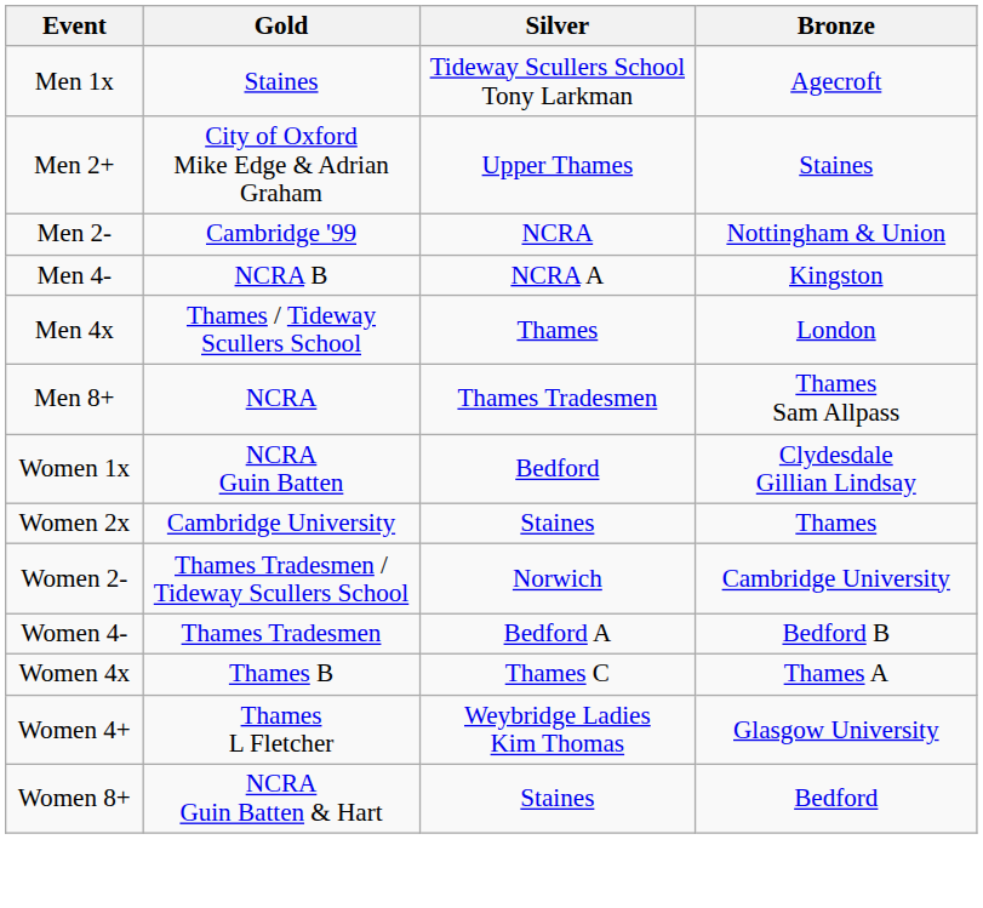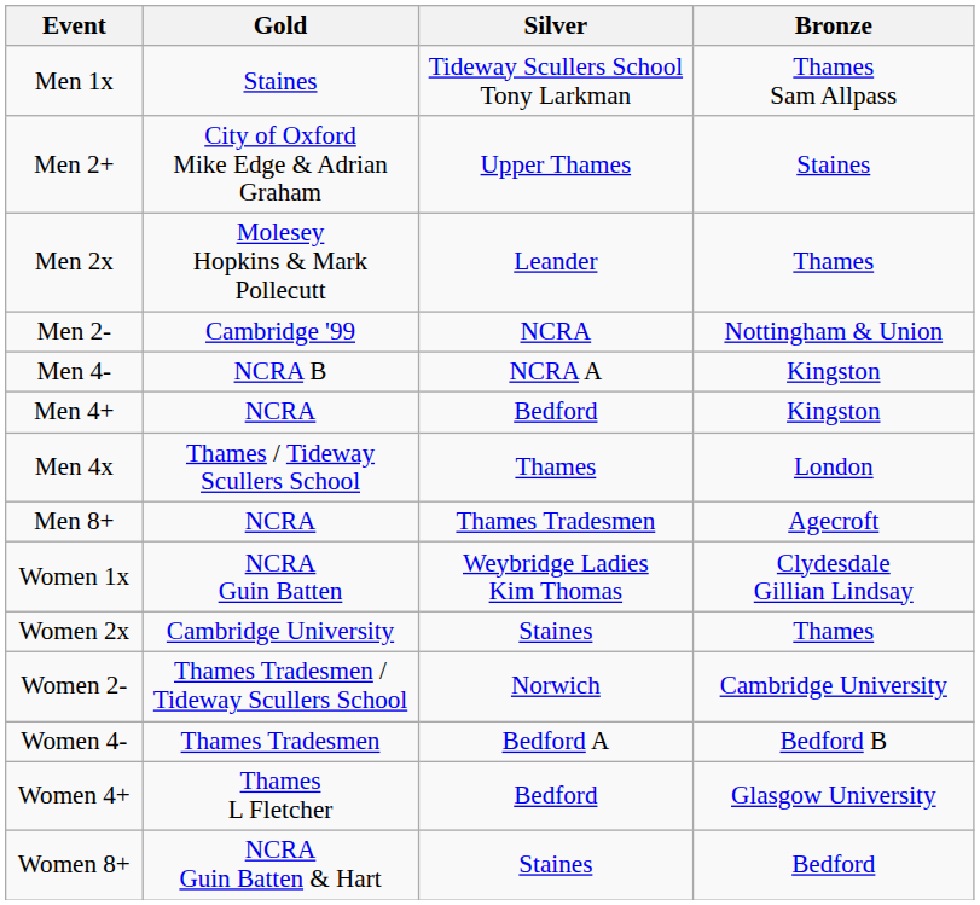Men 1x | Bronze: Agecroft -> Thames Sam Allpass
+ row: Men 2x | Molesey Hopkins & Mark Pollecutt | Leander | Thames
+ row: Men 4+ | NCRA | Bedford | Kingston
Men 8+ | Bronze: Thames Sam Allpass -> Agecroft
Women 1x | Silver: Bedford -> Weybridge Ladies Kim Thomas
- row: Women 4x | Thames B | Thames C | Thames A
Women 4+ | Silver: Weybridge Ladies Kim Thomas -> Bedford
